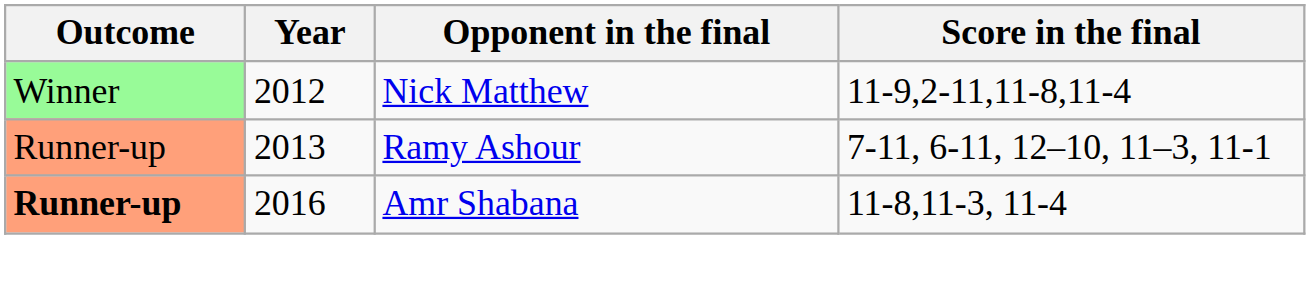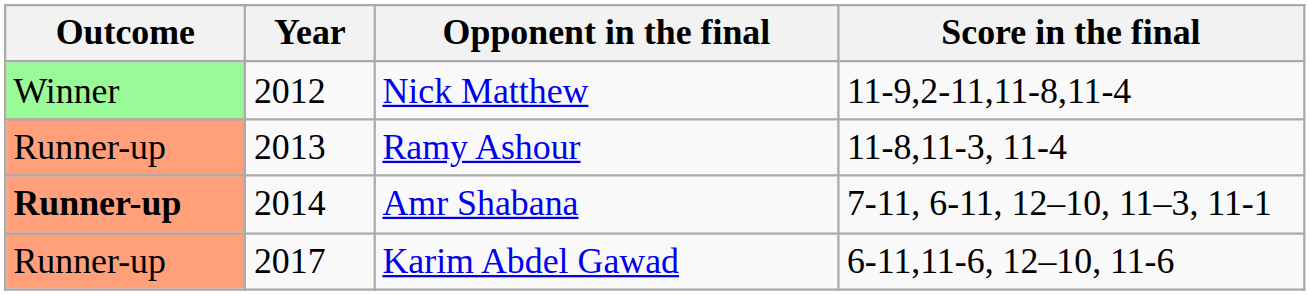Ramy Ashour | Score in the final: 7-11, 6-11, 12–10, 11–3, 11-1 -> 11-8,11-3, 11-4
Amr Shabana | Year: 2016 -> 2014
Amr Shabana | Score in the final: 11-8,11-3, 11-4 -> 7-11, 6-11, 12–10, 11–3, 11-1
+ row: Runner-up | 2017 | Karim Abdel Gawad | 6-11,11-6, 12–10, 11-6
